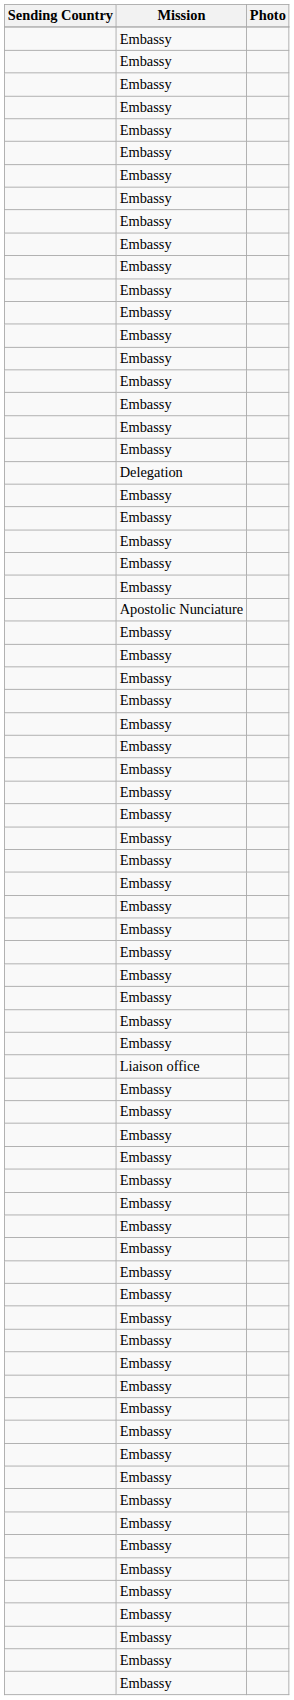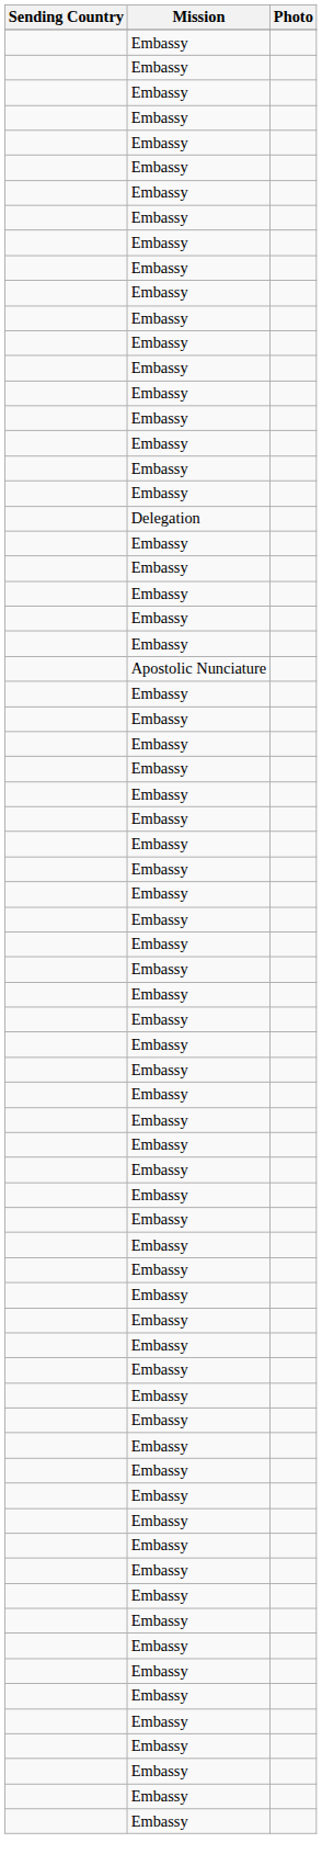- row: Liaison office
